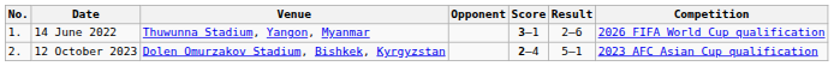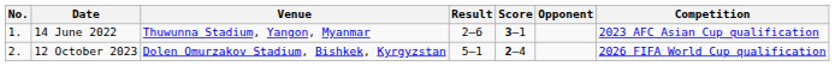columns swapped: Opponent <-> Result
14 June 2022 | Competition: 2026 FIFA World Cup qualification -> 2023 AFC Asian Cup qualification
12 October 2023 | Competition: 2023 AFC Asian Cup qualification -> 2026 FIFA World Cup qualification
